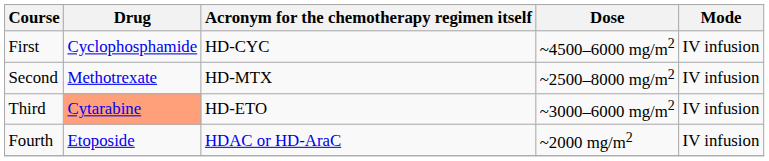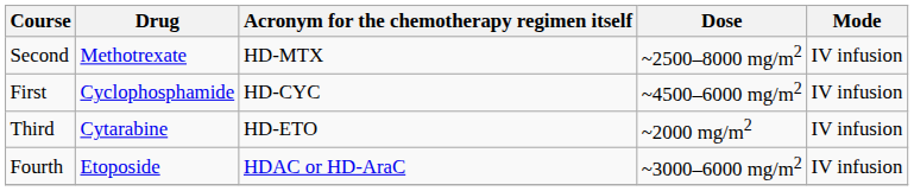rows swapped: First <-> Second
Third | Drug: lightsalmon background -> no background
Third | Dose: ~3000–6000 mg/m2 -> ~2000 mg/m2
Fourth | Dose: ~2000 mg/m2 -> ~3000–6000 mg/m2
